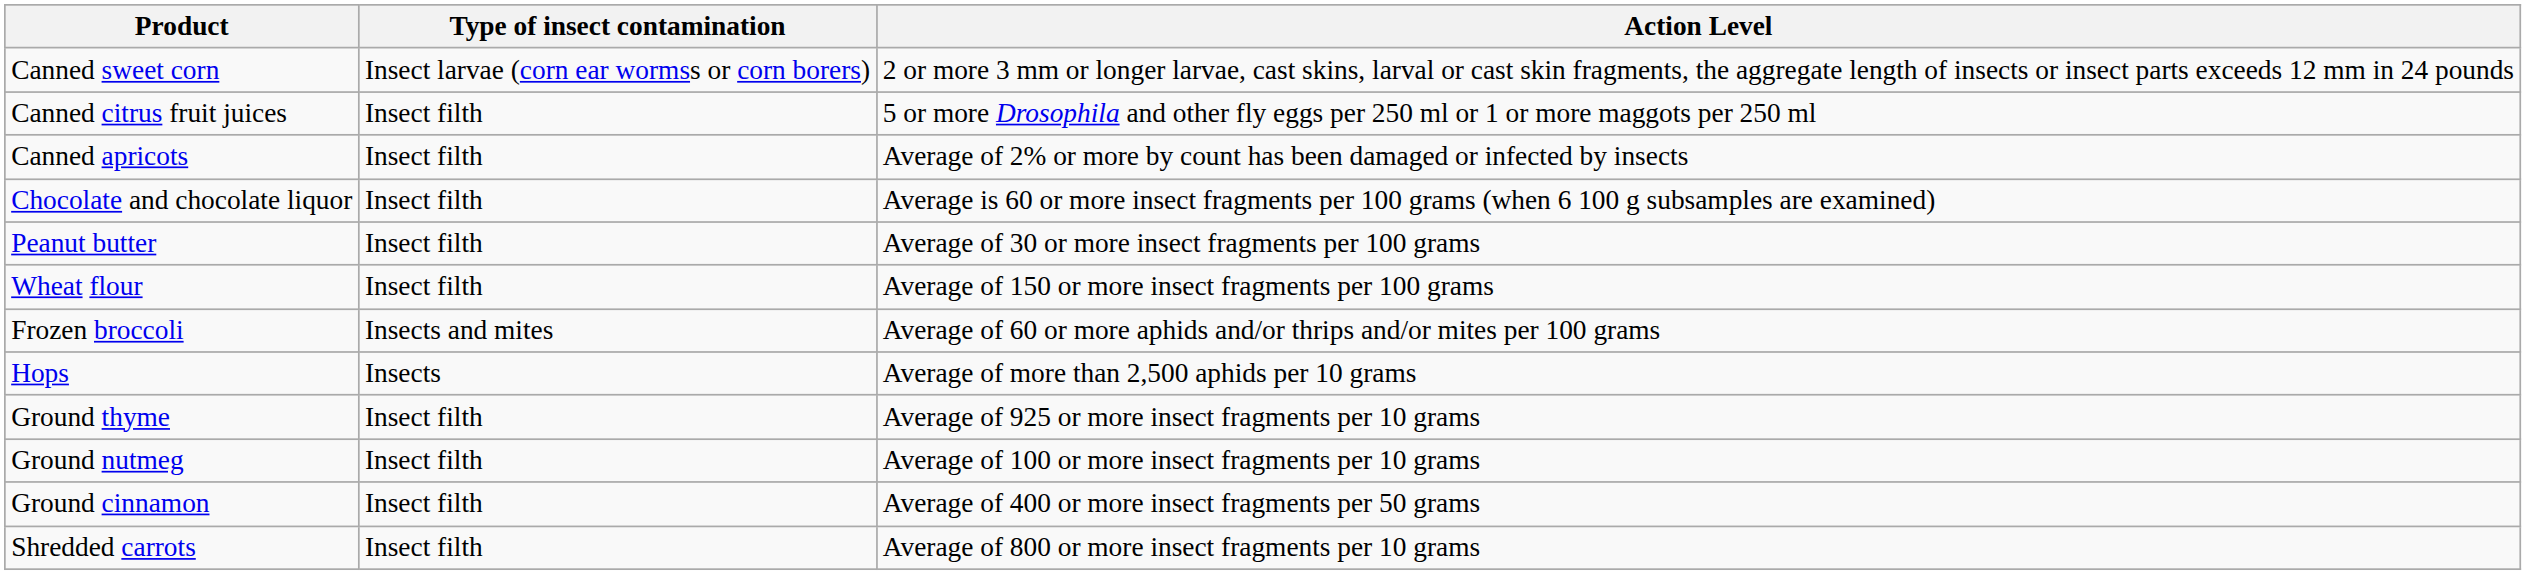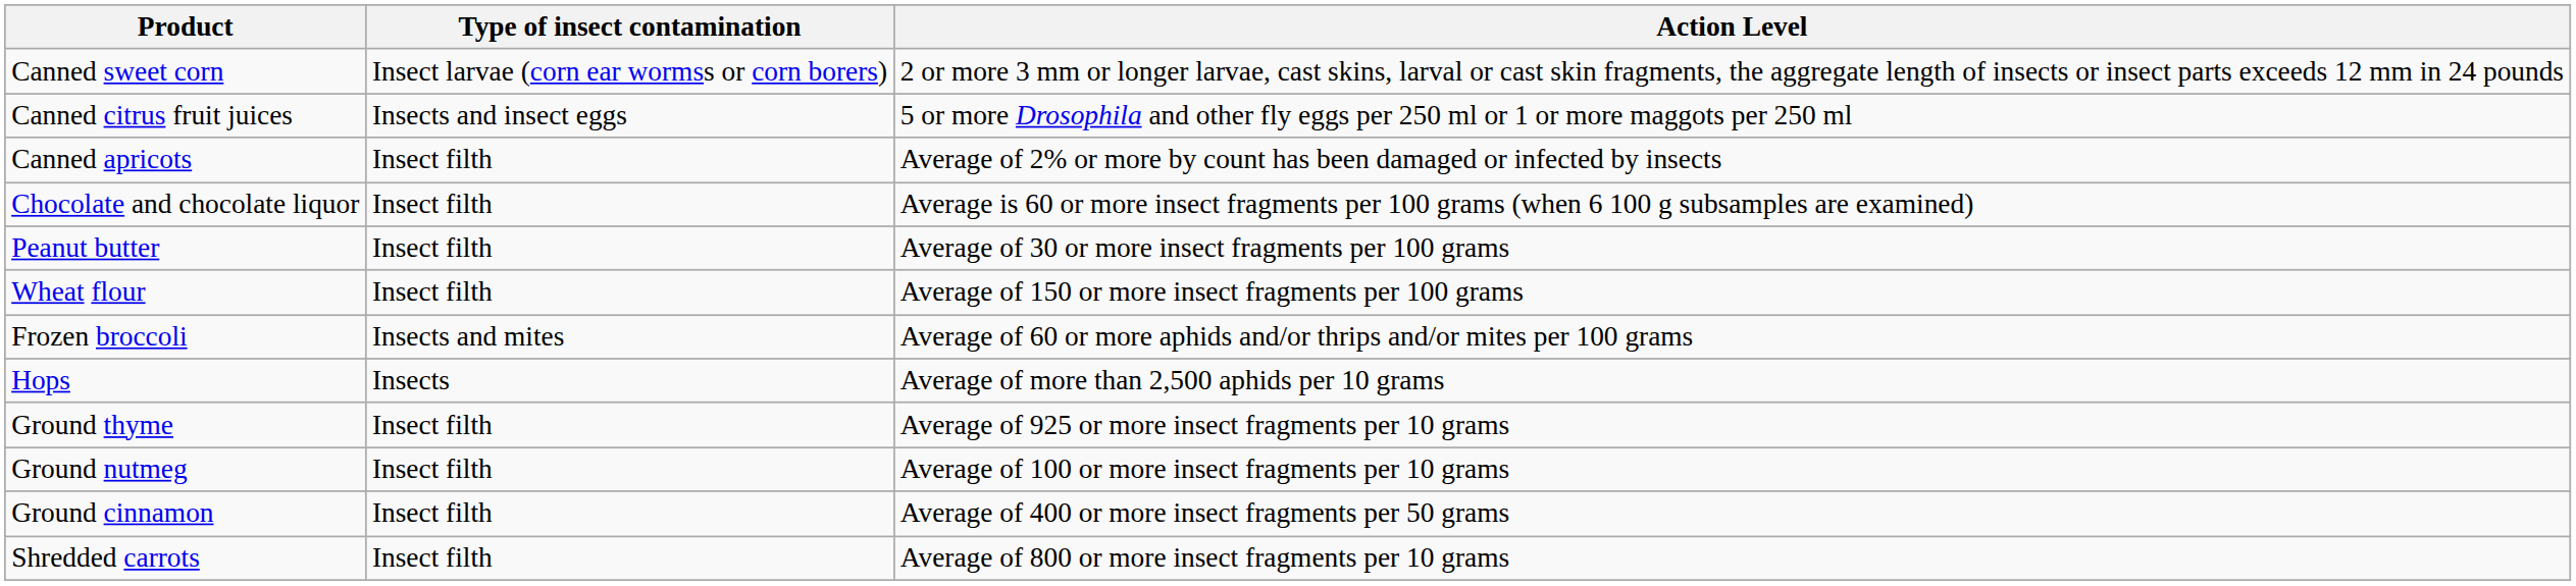Canned citrus fruit juices | Type of insect contamination: Insect filth -> Insects and insect eggs
